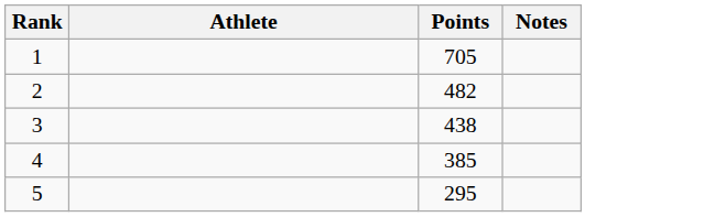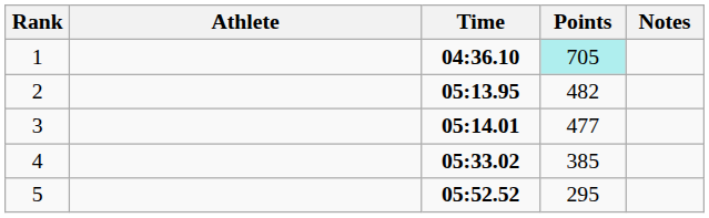+ column: Time | 04:36.10 | 05:13.95 | 05:14.01 | 05:33.02 | 05:52.52
1 | Points: no background -> paleturquoise background
3 | Points: 438 -> 477
